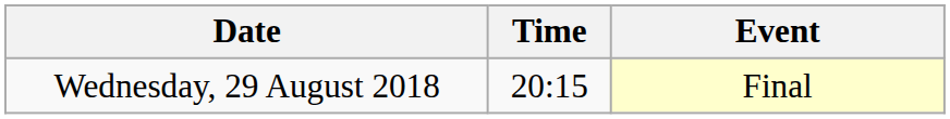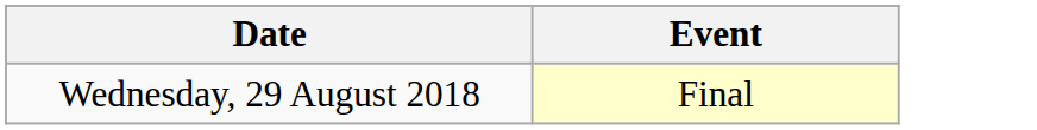- column: Time | 20:15
